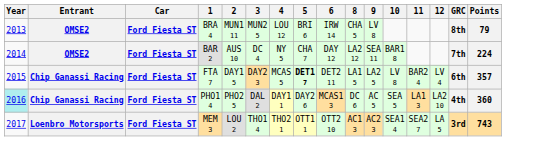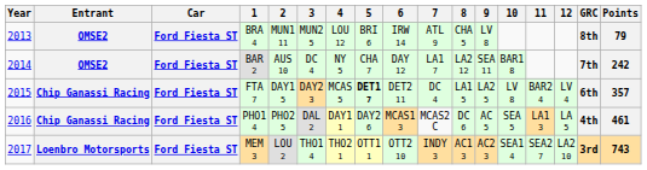+ column: 7 | ATL 9 | LA1 7 | DC 4 | MCAS2 C | INDY 3
BAR 2 | Points: 224 -> 242
PHO1 4 | Year: paleturquoise background -> no background
PHO1 4 | 12: LA2 10 -> LA 5
PHO1 4 | Points: 360 -> 461
MEM 3 | 12: LA 5 -> LA2 10
